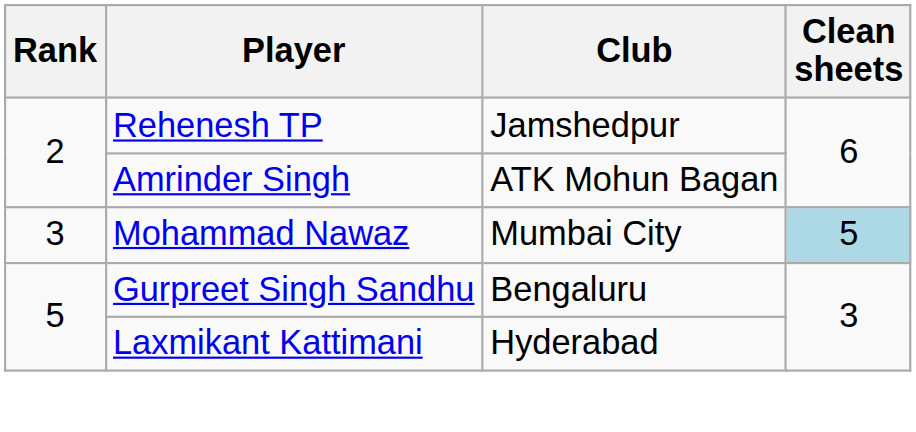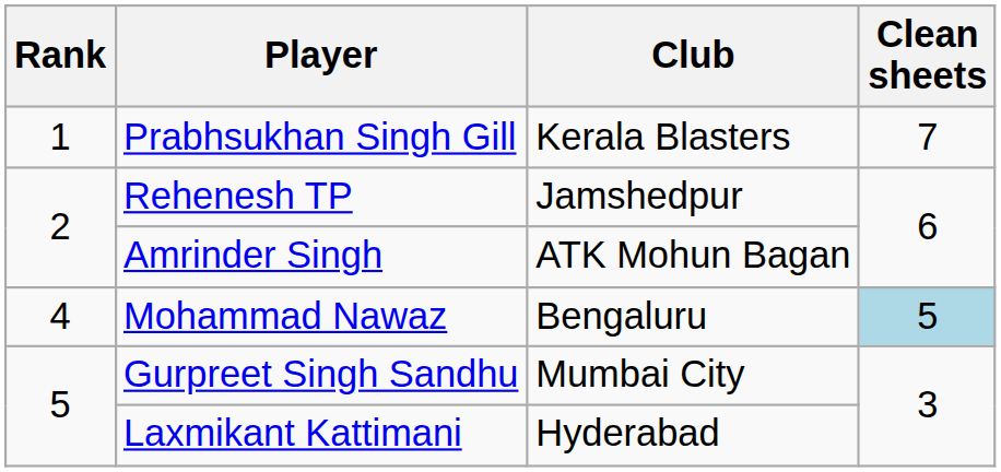+ row: 1 | Prabhsukhan Singh Gill | Kerala Blasters | 7
Mohammad Nawaz | Rank: 3 -> 4
Mohammad Nawaz | Club: Mumbai City -> Bengaluru
Gurpreet Singh Sandhu | Club: Bengaluru -> Mumbai City
